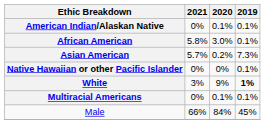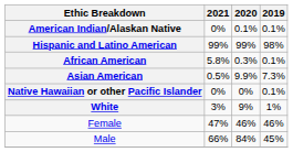+ row: Hispanic and Latino American | 99% | 99% | 98%
African American | 2020: 3.0% -> 0.3%
Asian American | 2021: 5.7% -> 0.5%
Asian American | 2020: 0.2% -> 9.9%
White | 2019: bold -> normal
- row: Multiracial Americans | 0% | 0.1% | 0.1%
+ row: Female | 47% | 46% | 46%
